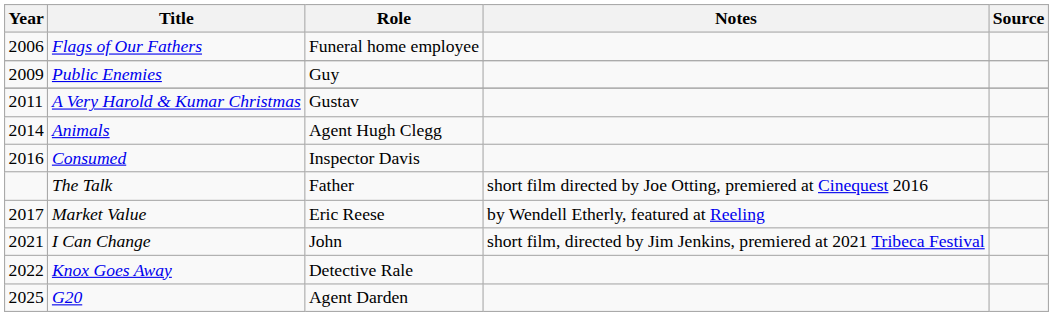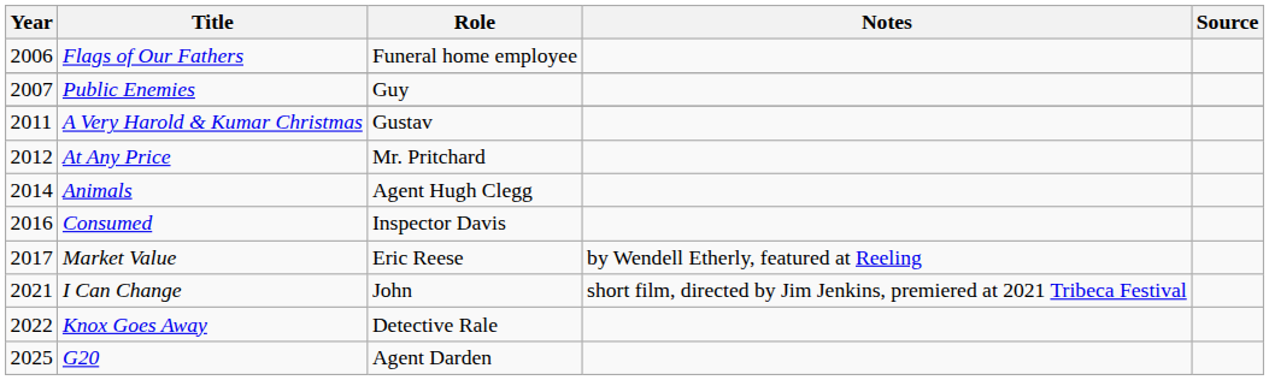Public Enemies | Year: 2009 -> 2007
+ row: 2012 | At Any Price | Mr. Pritchard
- row: The Talk | Father | short film directed by Joe Otting, premiered at Cinequest 2016
